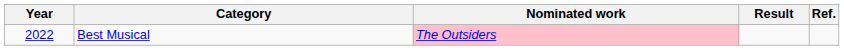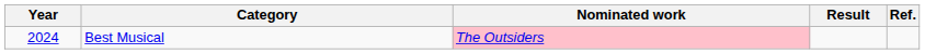Best Musical | Year: 2022 -> 2024
